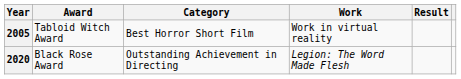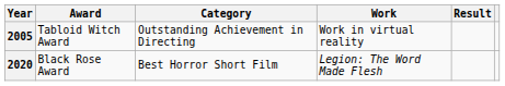2005 | Category: Best Horror Short Film -> Outstanding Achievement in Directing
2020 | Category: Outstanding Achievement in Directing -> Best Horror Short Film
